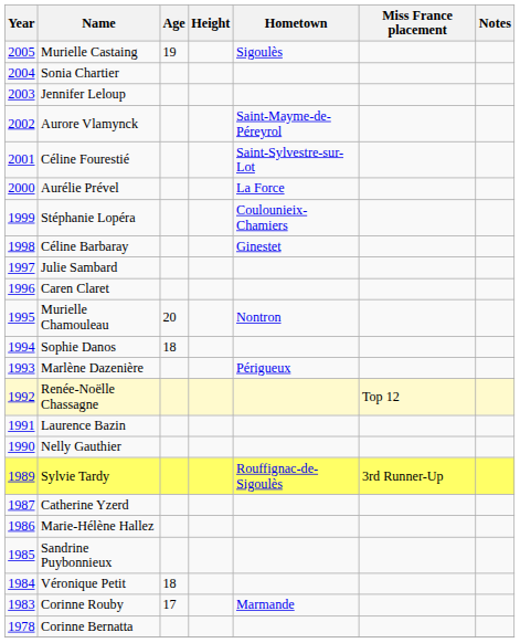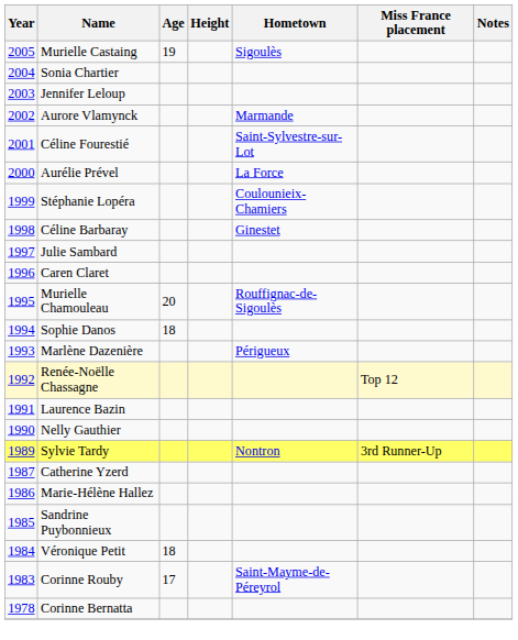Aurore Vlamynck | Hometown: Saint-Mayme-de-Péreyrol -> Marmande
Murielle Chamouleau | Hometown: Nontron -> Rouffignac-de-Sigoulès
Sylvie Tardy | Hometown: Rouffignac-de-Sigoulès -> Nontron
Corinne Rouby | Hometown: Marmande -> Saint-Mayme-de-Péreyrol
